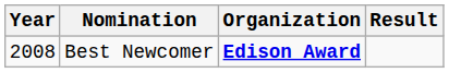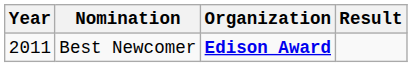Best Newcomer | Year: 2008 -> 2011
